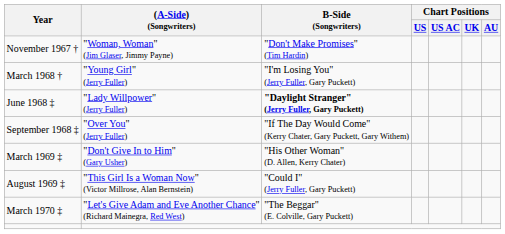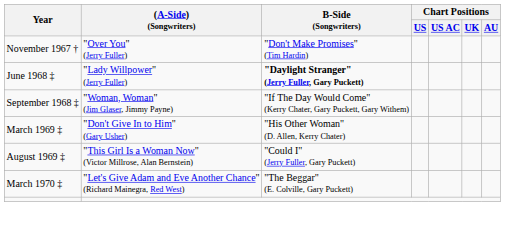November 1967 † | (A-Side) (Songwriters): "Woman, Woman" (Jim Glaser, Jimmy Payne) -> "Over You" (Jerry Fuller)
- row: March 1968 † | "Young Girl" (Jerry Fuller) | "I'm Losing You" (Jerry Fuller, Gary Puckett)
September 1968 ‡ | (A-Side) (Songwriters): "Over You" (Jerry Fuller) -> "Woman, Woman" (Jim Glaser, Jimmy Payne)
